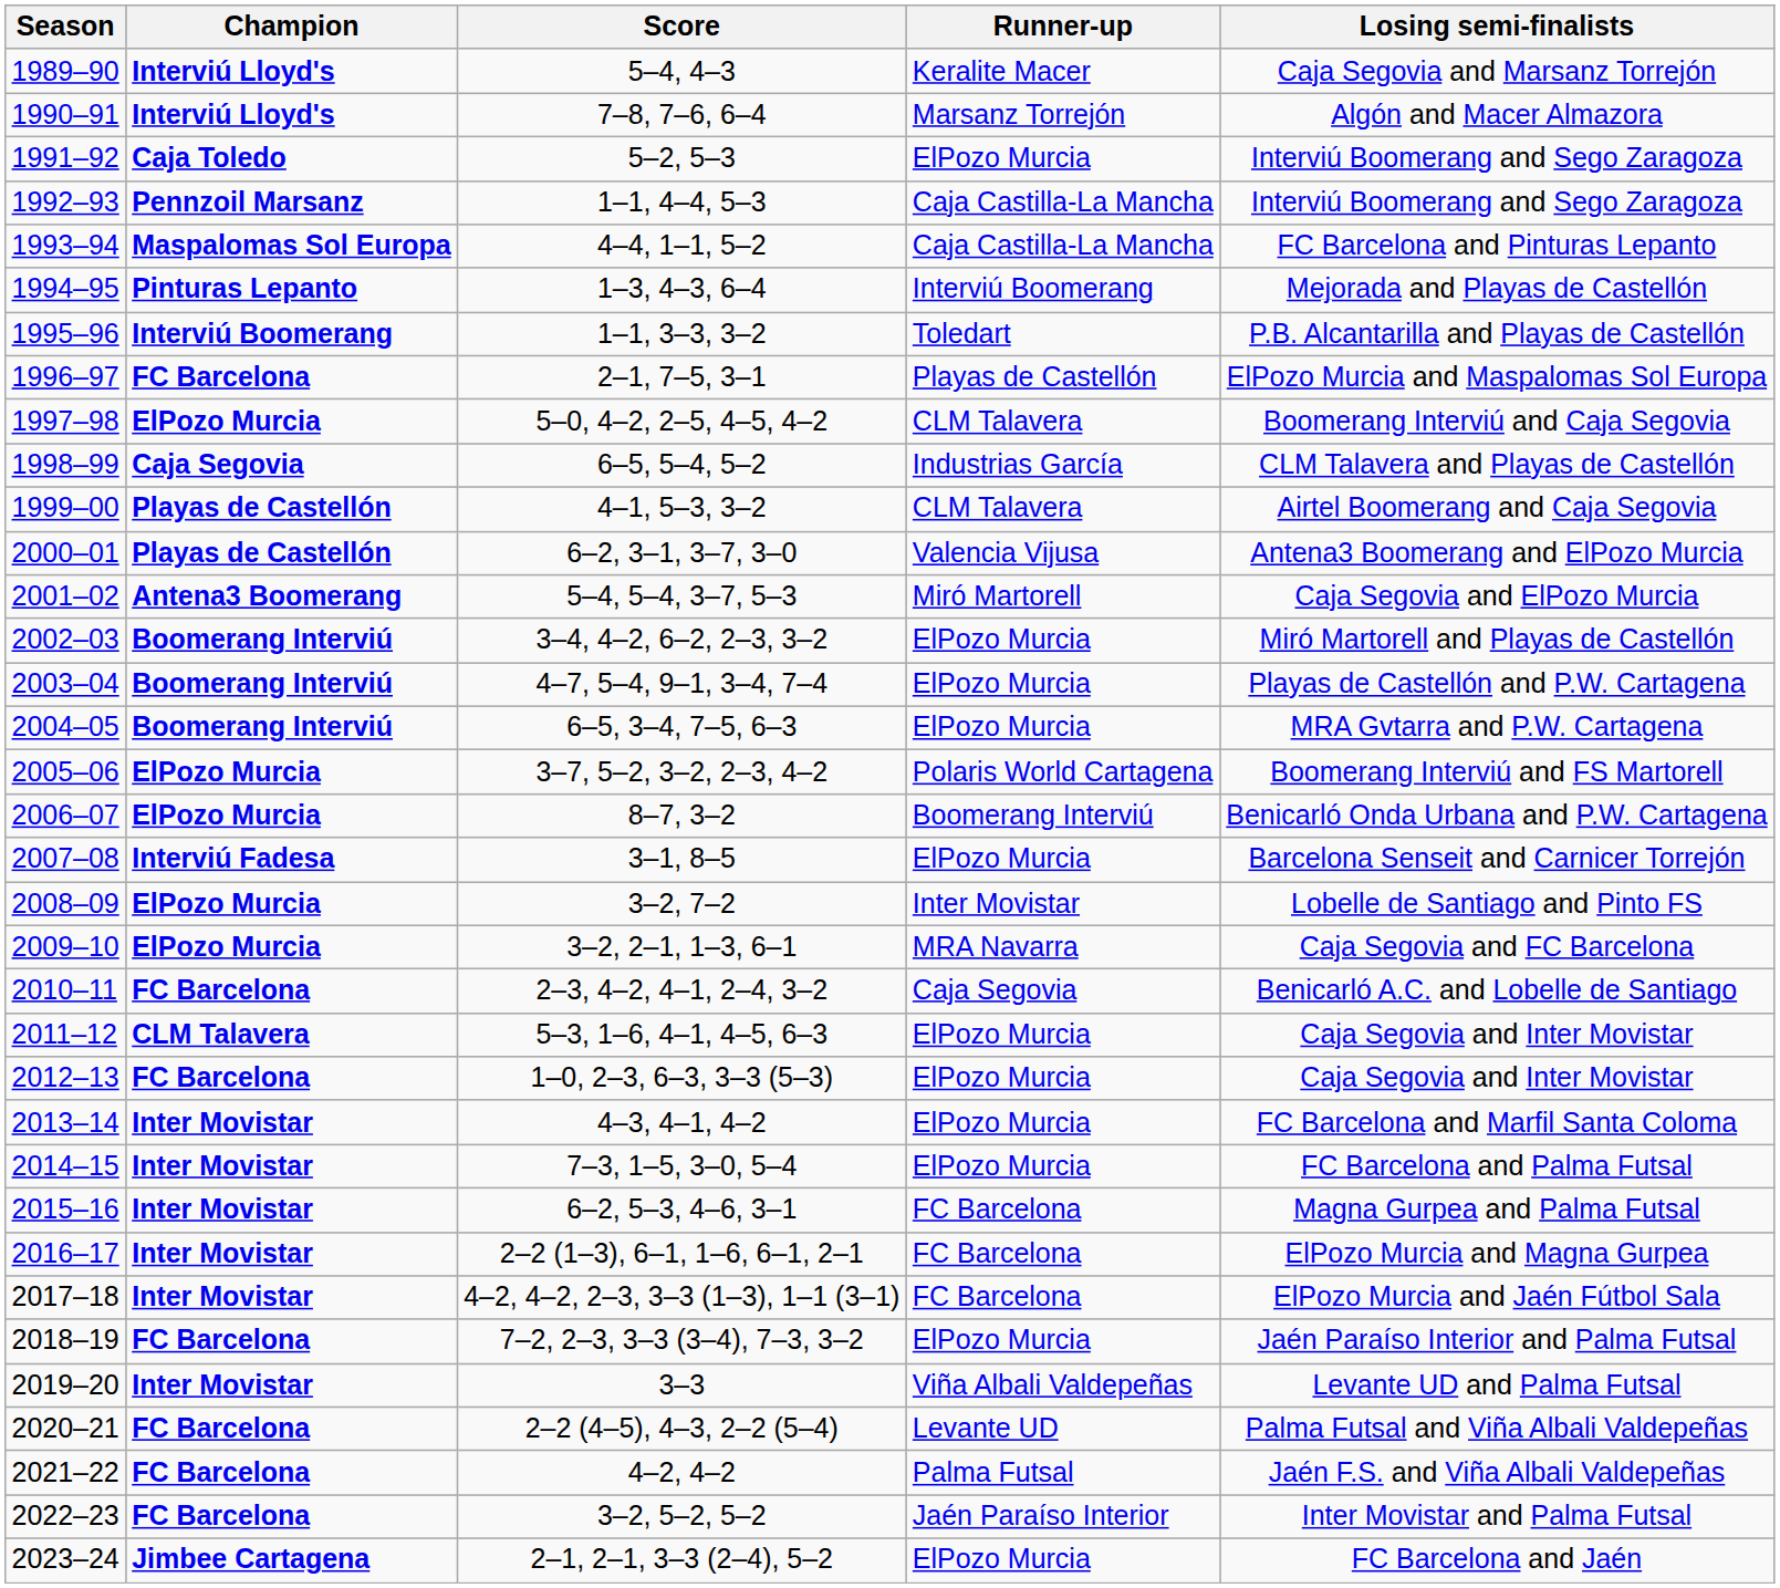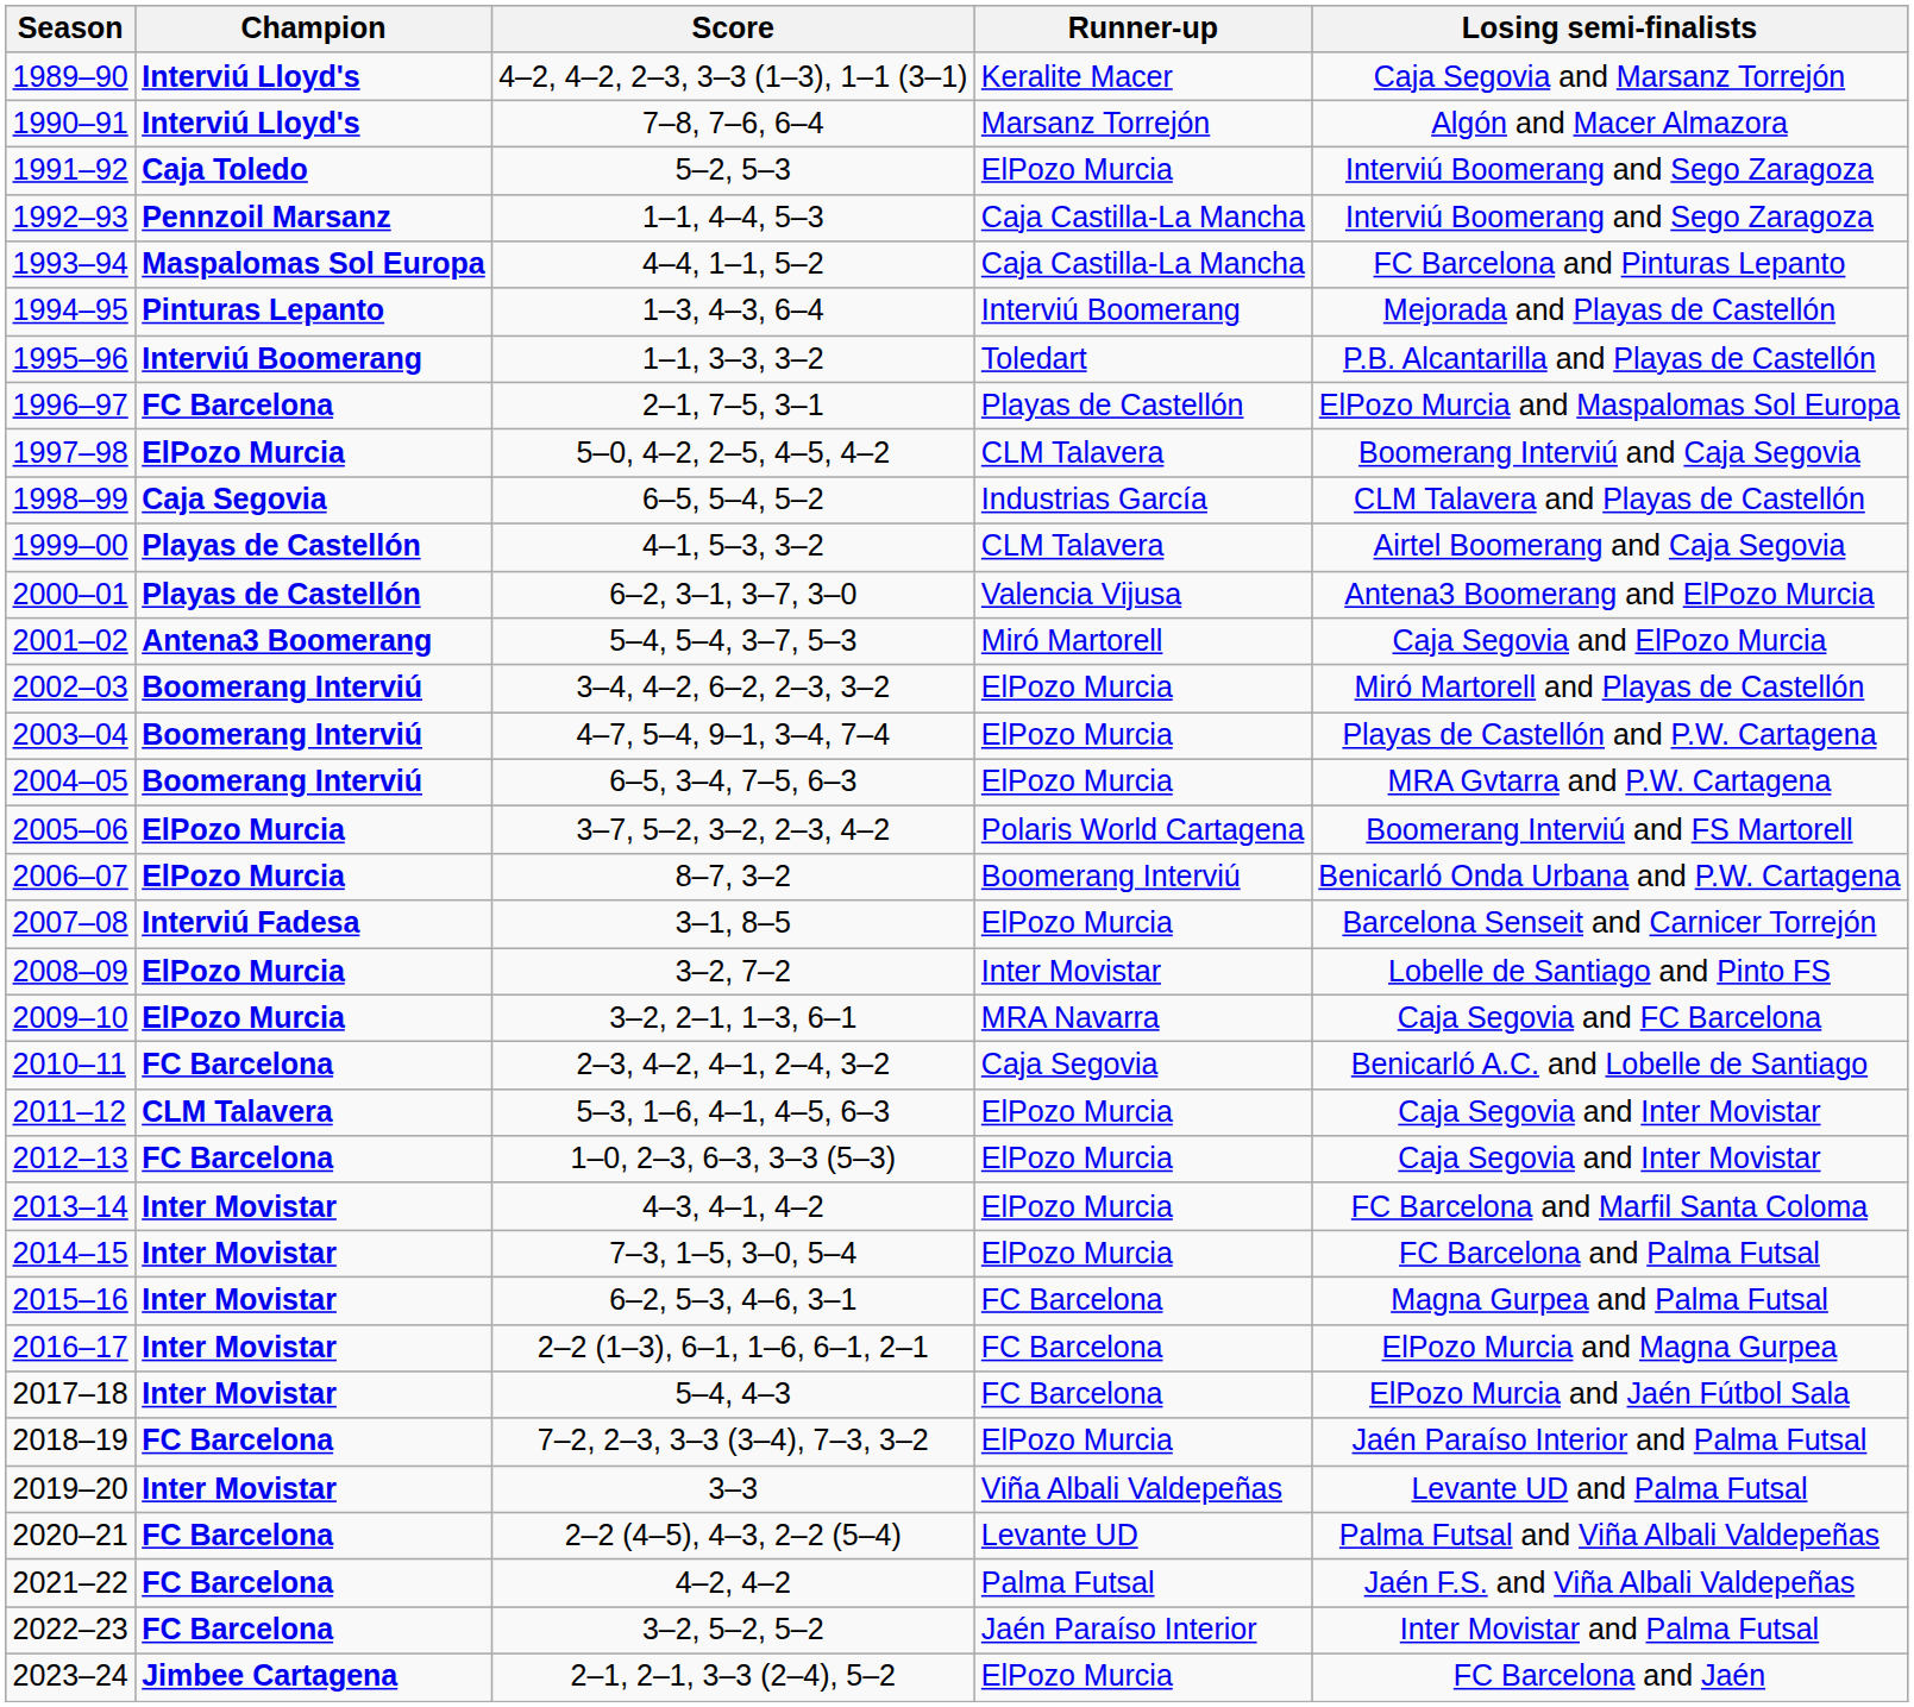1989–90 | Score: 5–4, 4–3 -> 4–2, 4–2, 2–3, 3–3 (1–3), 1–1 (3–1)
2017–18 | Score: 4–2, 4–2, 2–3, 3–3 (1–3), 1–1 (3–1) -> 5–4, 4–3
